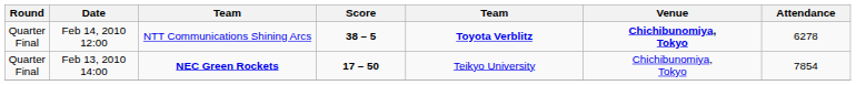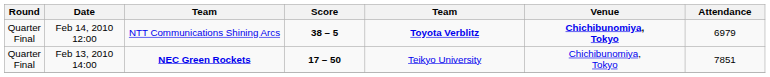Feb 14, 2010 12:00 | Attendance: 6278 -> 6979
Feb 13, 2010 14:00 | Attendance: 7854 -> 7851
